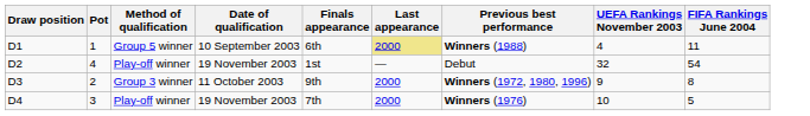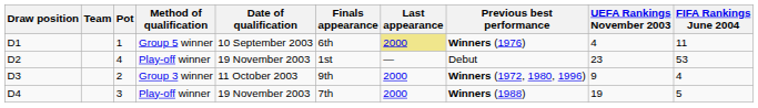+ column: Team
D1 | Previous best performance: Winners (1988) -> Winners (1976)
D2 | UEFA Rankings November 2003: 32 -> 23
D2 | FIFA Rankings June 2004: 54 -> 53
D3 | FIFA Rankings June 2004: 8 -> 4
D4 | Previous best performance: Winners (1976) -> Winners (1988)
D4 | UEFA Rankings November 2003: 10 -> 19
